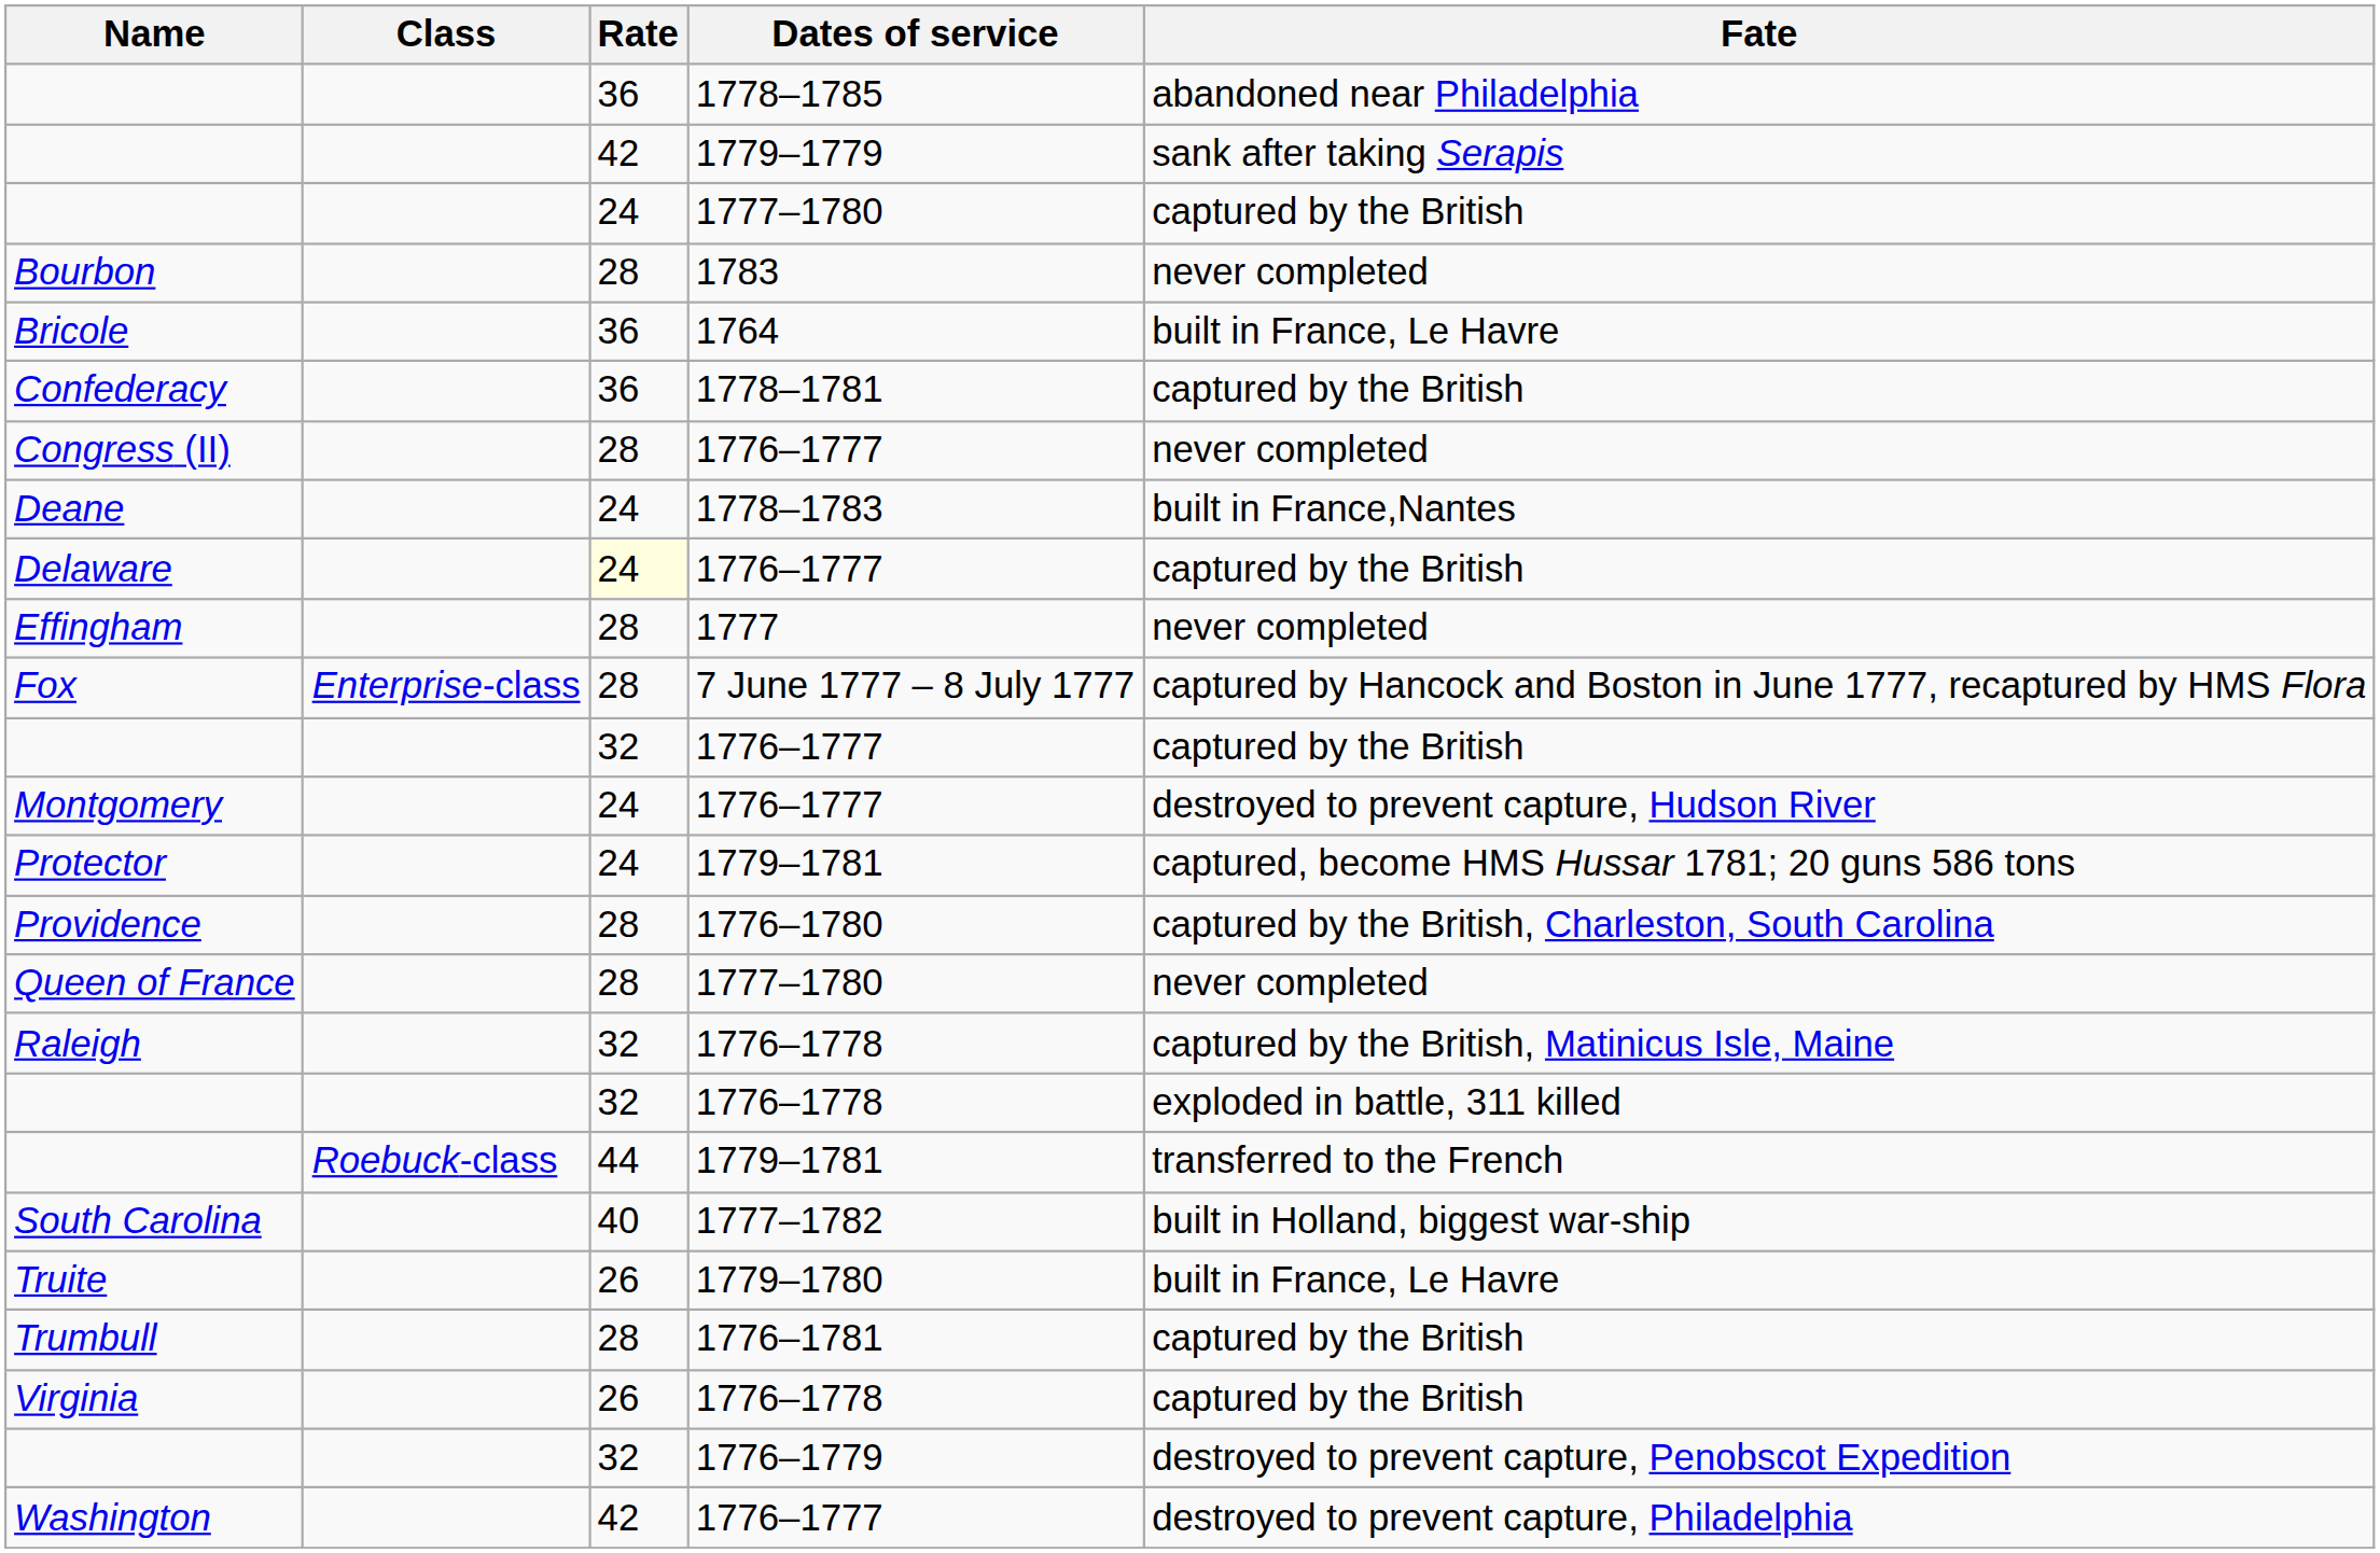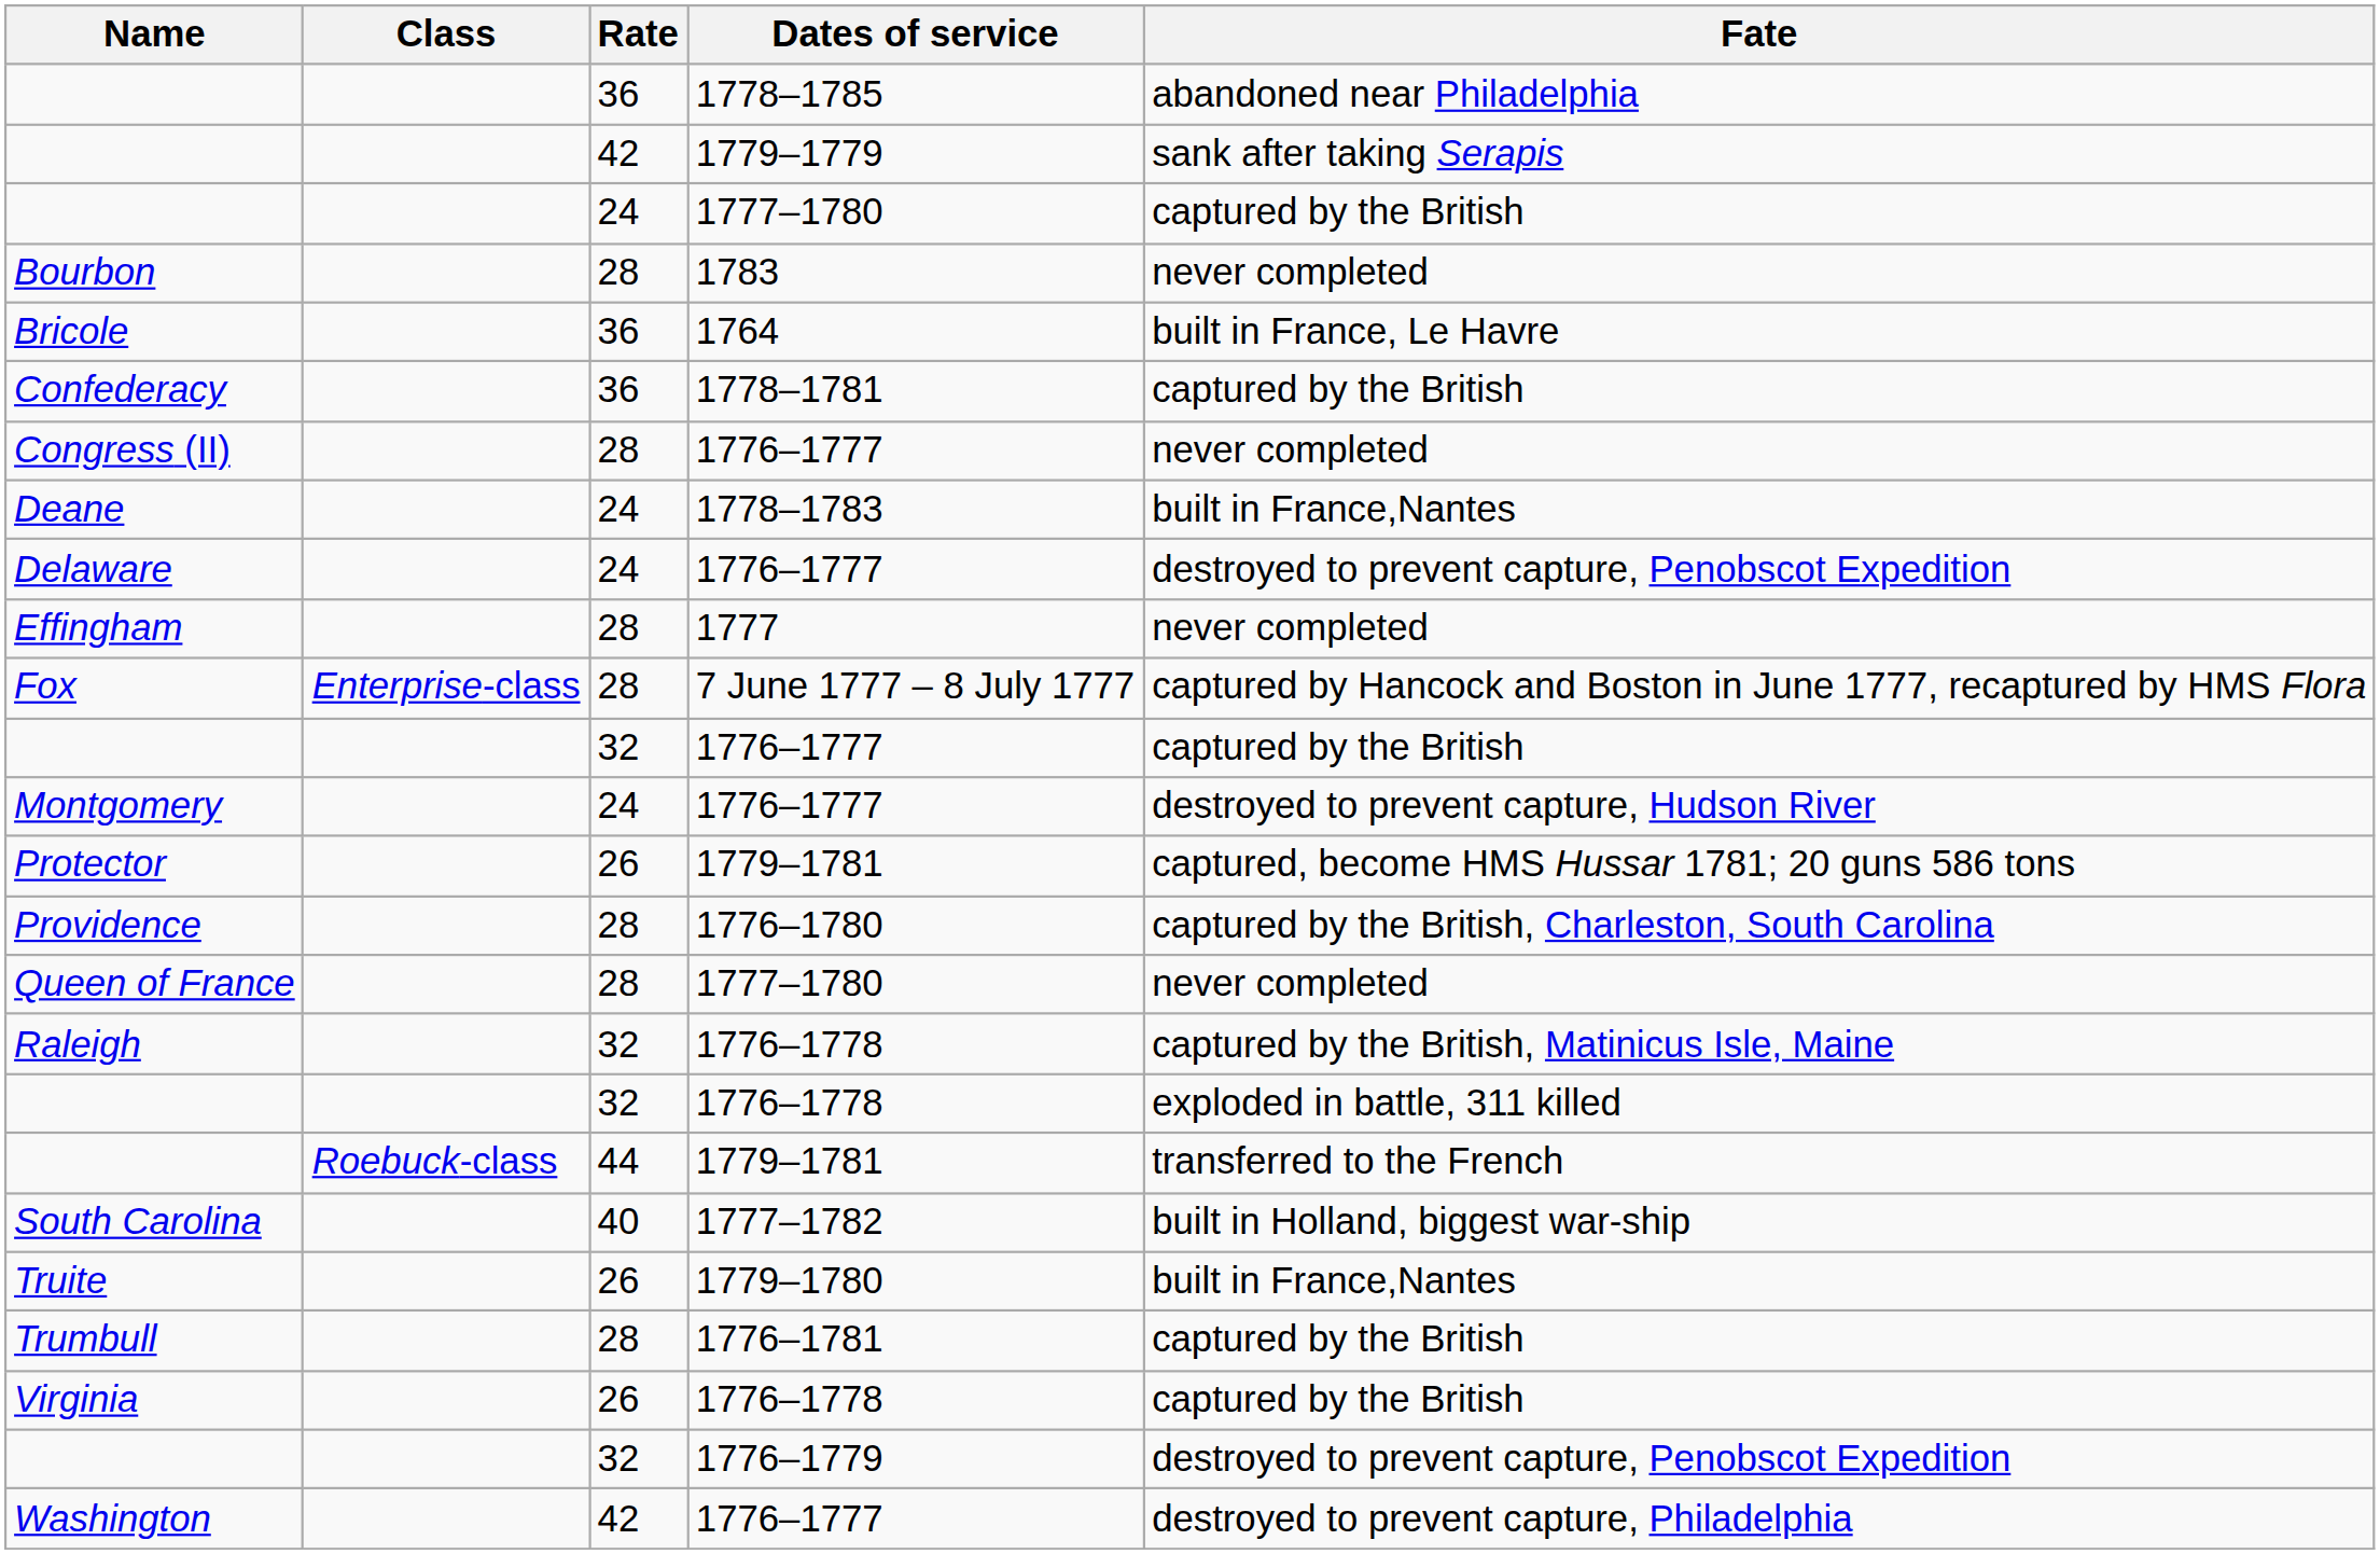Delaware | Rate: lightyellow background -> no background
Delaware | Fate: captured by the British -> destroyed to prevent capture, Penobscot Expedition
Protector | Rate: 24 -> 26
Truite | Fate: built in France, Le Havre -> built in France,Nantes
